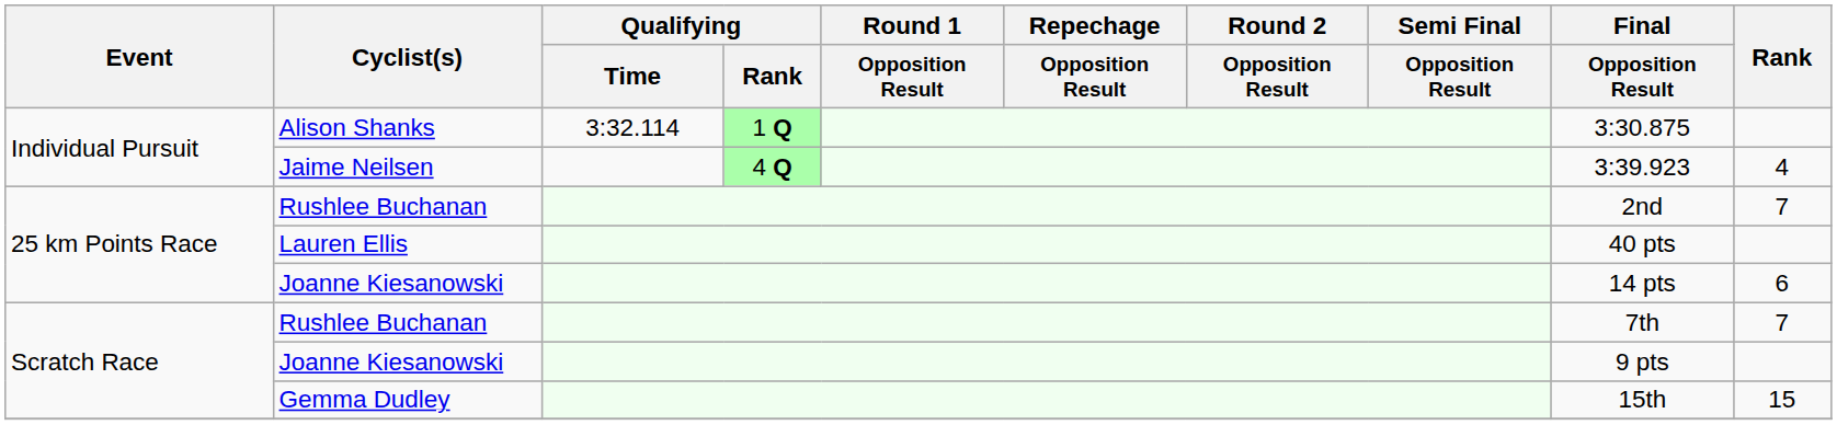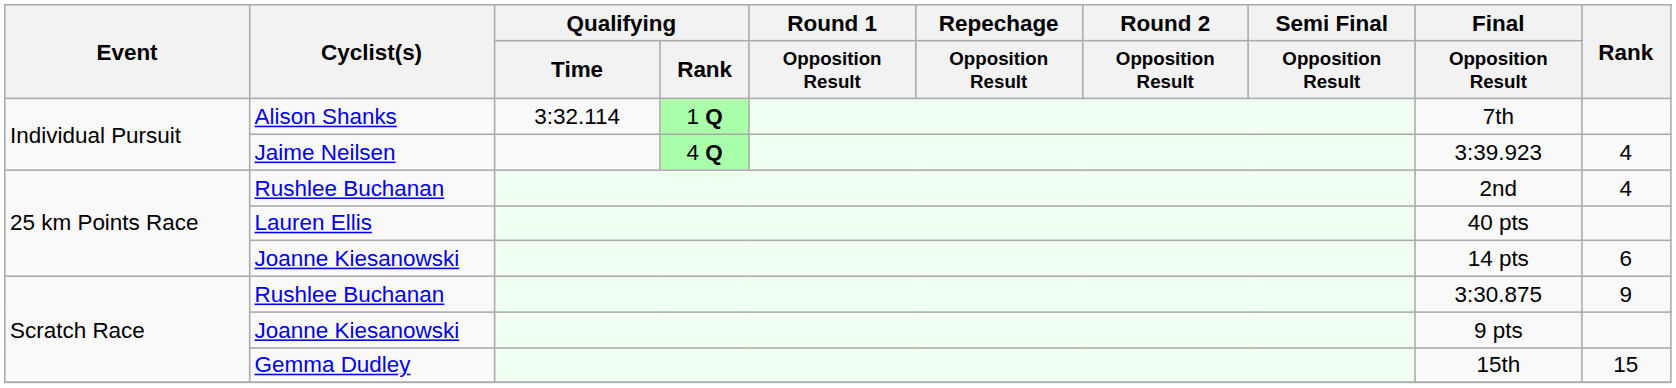Alison Shanks | Final / Opposition Result: 3:30.875 -> 7th
25 km Points Race / Rushlee Buchanan | Rank: 7 -> 4
Scratch Race / Rushlee Buchanan | Final / Opposition Result: 7th -> 3:30.875
Scratch Race / Rushlee Buchanan | Rank: 7 -> 9
